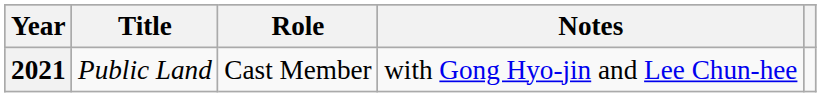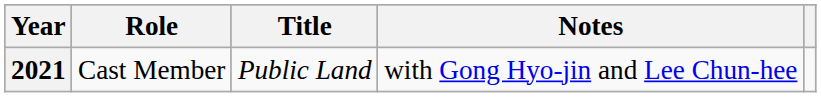columns swapped: Title <-> Role
